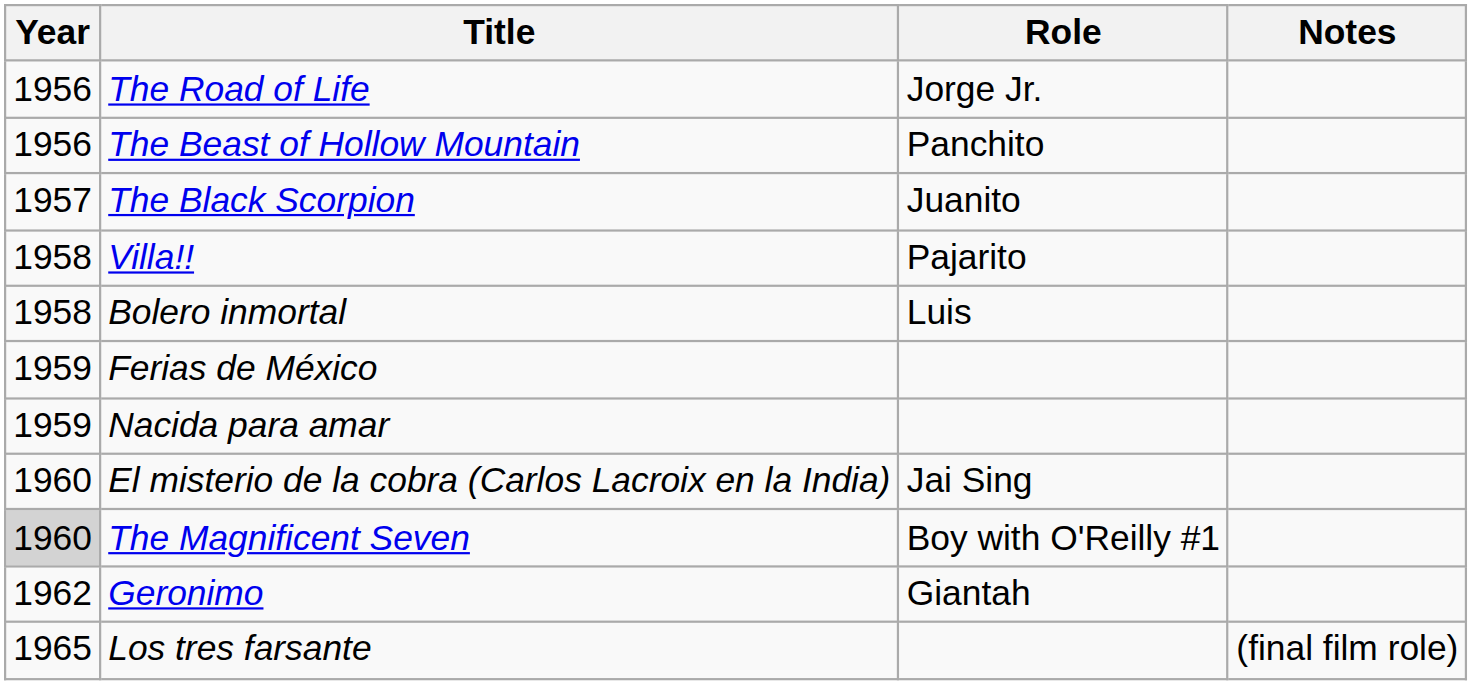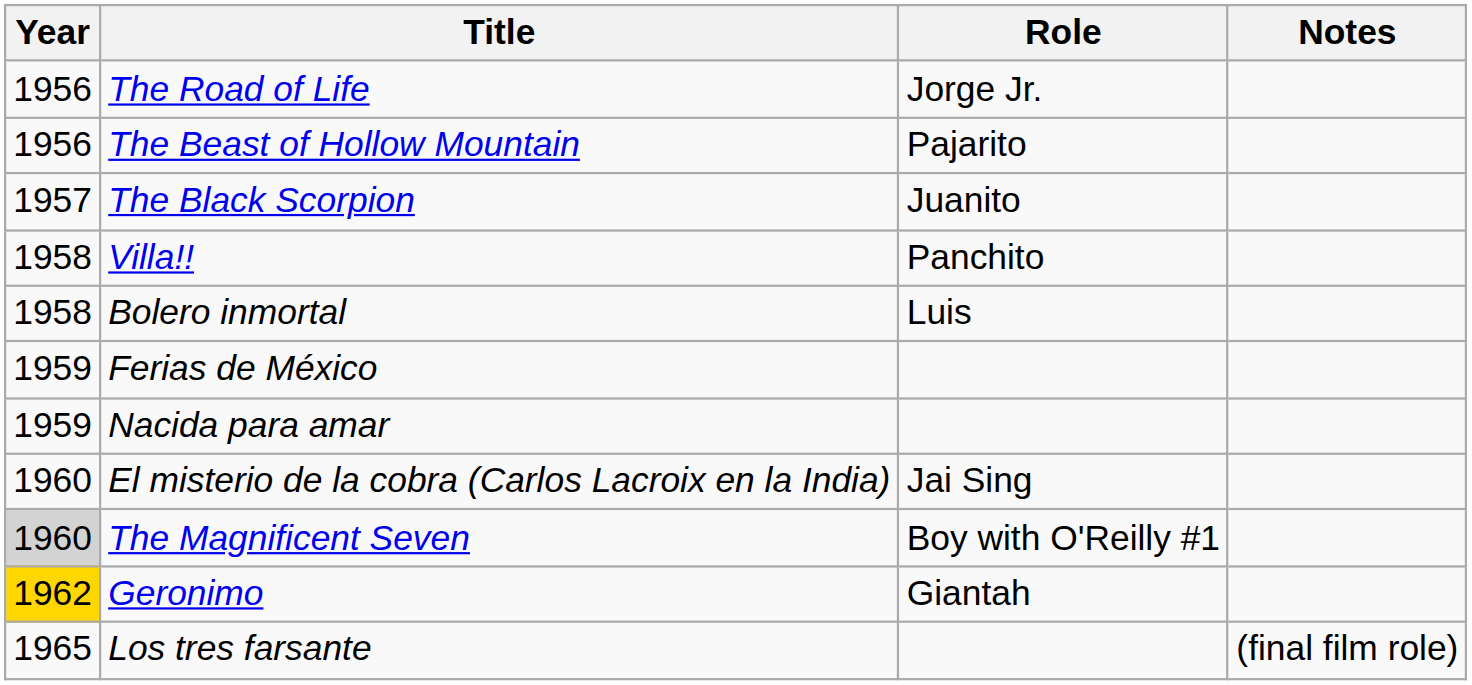The Beast of Hollow Mountain | Role: Panchito -> Pajarito
Villa!! | Role: Pajarito -> Panchito
Geronimo | Year: no background -> gold background
